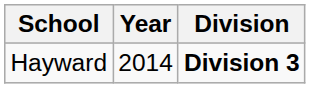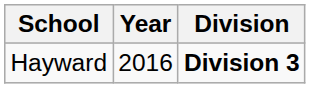Hayward | Year: 2014 -> 2016
